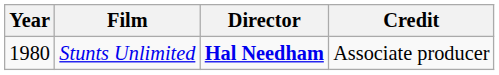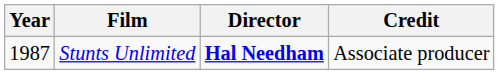Stunts Unlimited | Year: 1980 -> 1987
